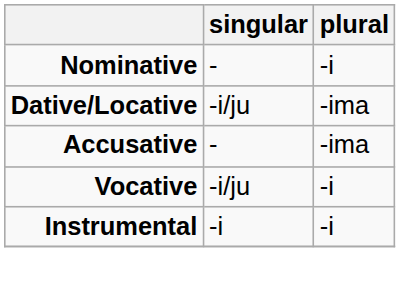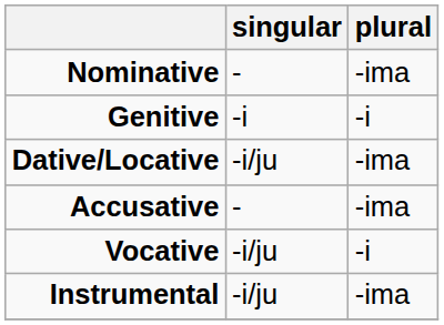Nominative | plural: -i -> -ima
+ row: Genitive | -i | -i
Instrumental | singular: -i -> -i/ju
Instrumental | plural: -i -> -ima
